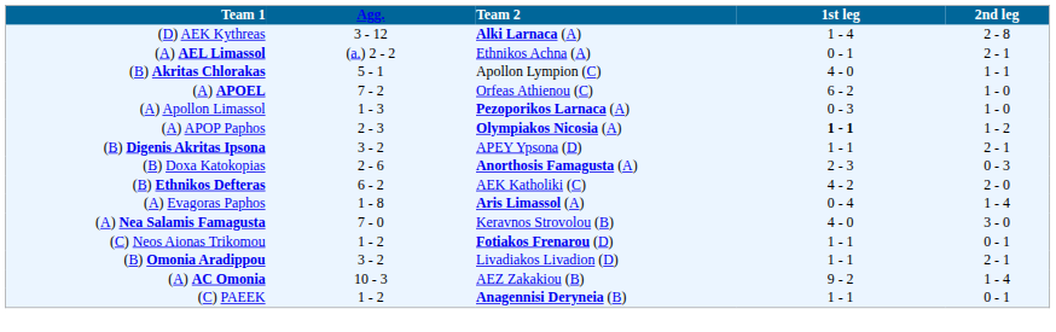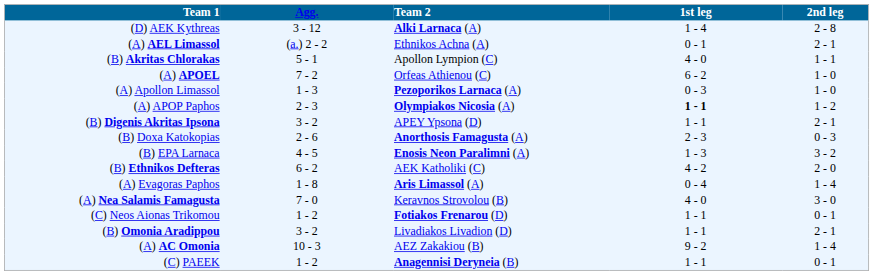+ row: (B) EPA Larnaca | 4 - 5 | Enosis Neon Paralimni (A) | 1 - 3 | 3 - 2
